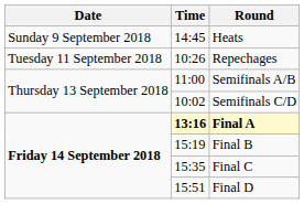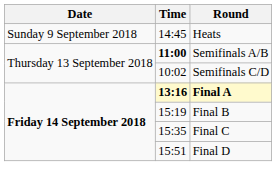- row: Tuesday 11 September 2018 | 10:26 | Repechages
Semifinals A/B | Time: normal -> bold
